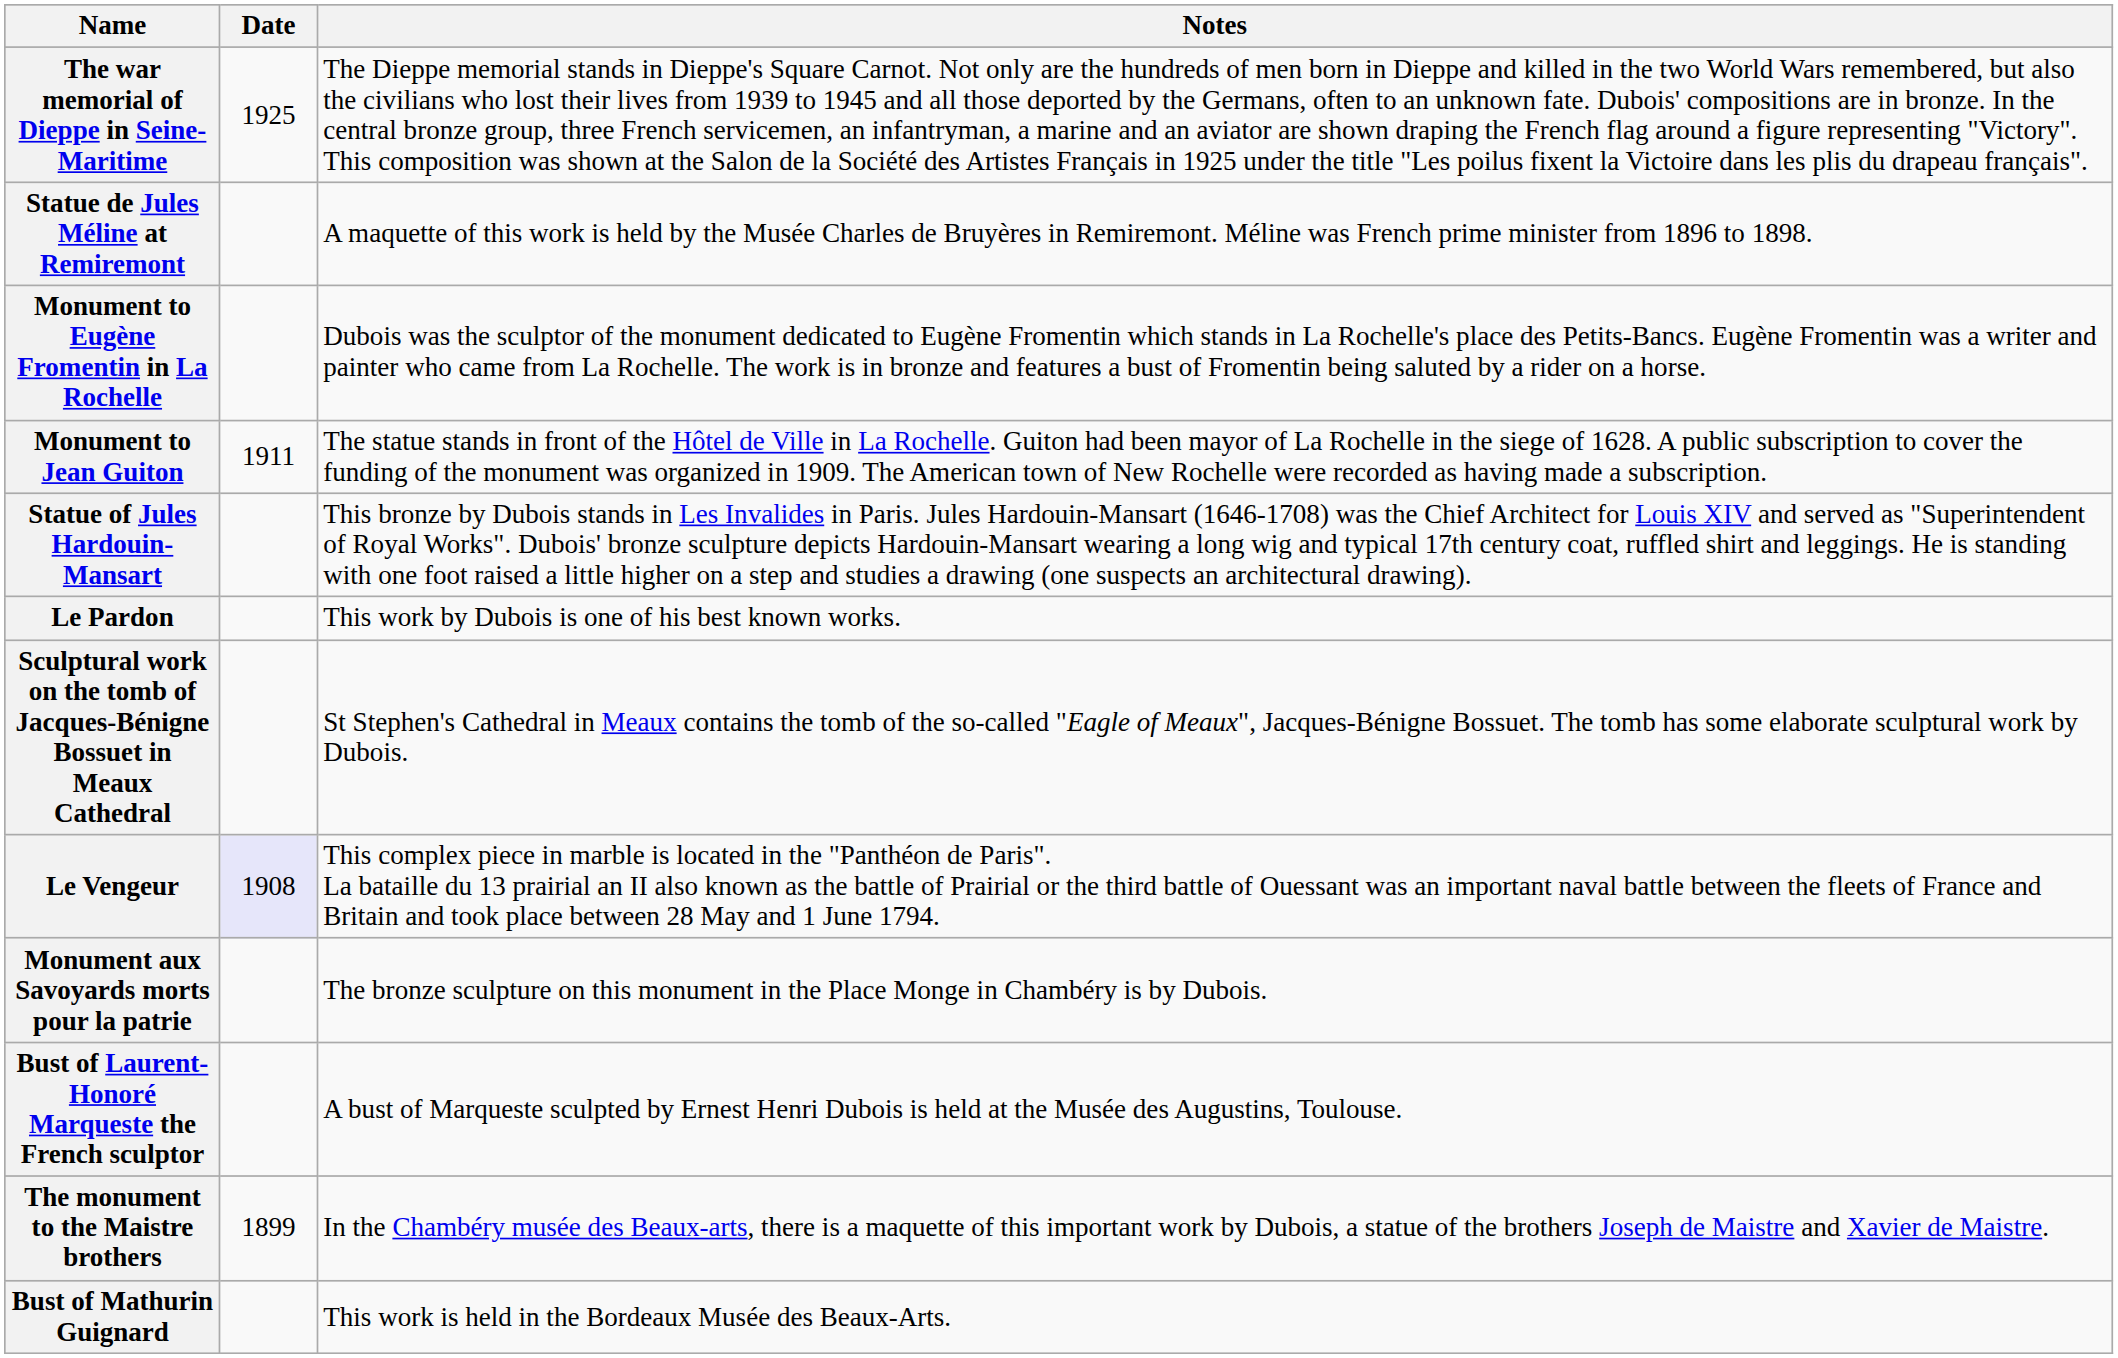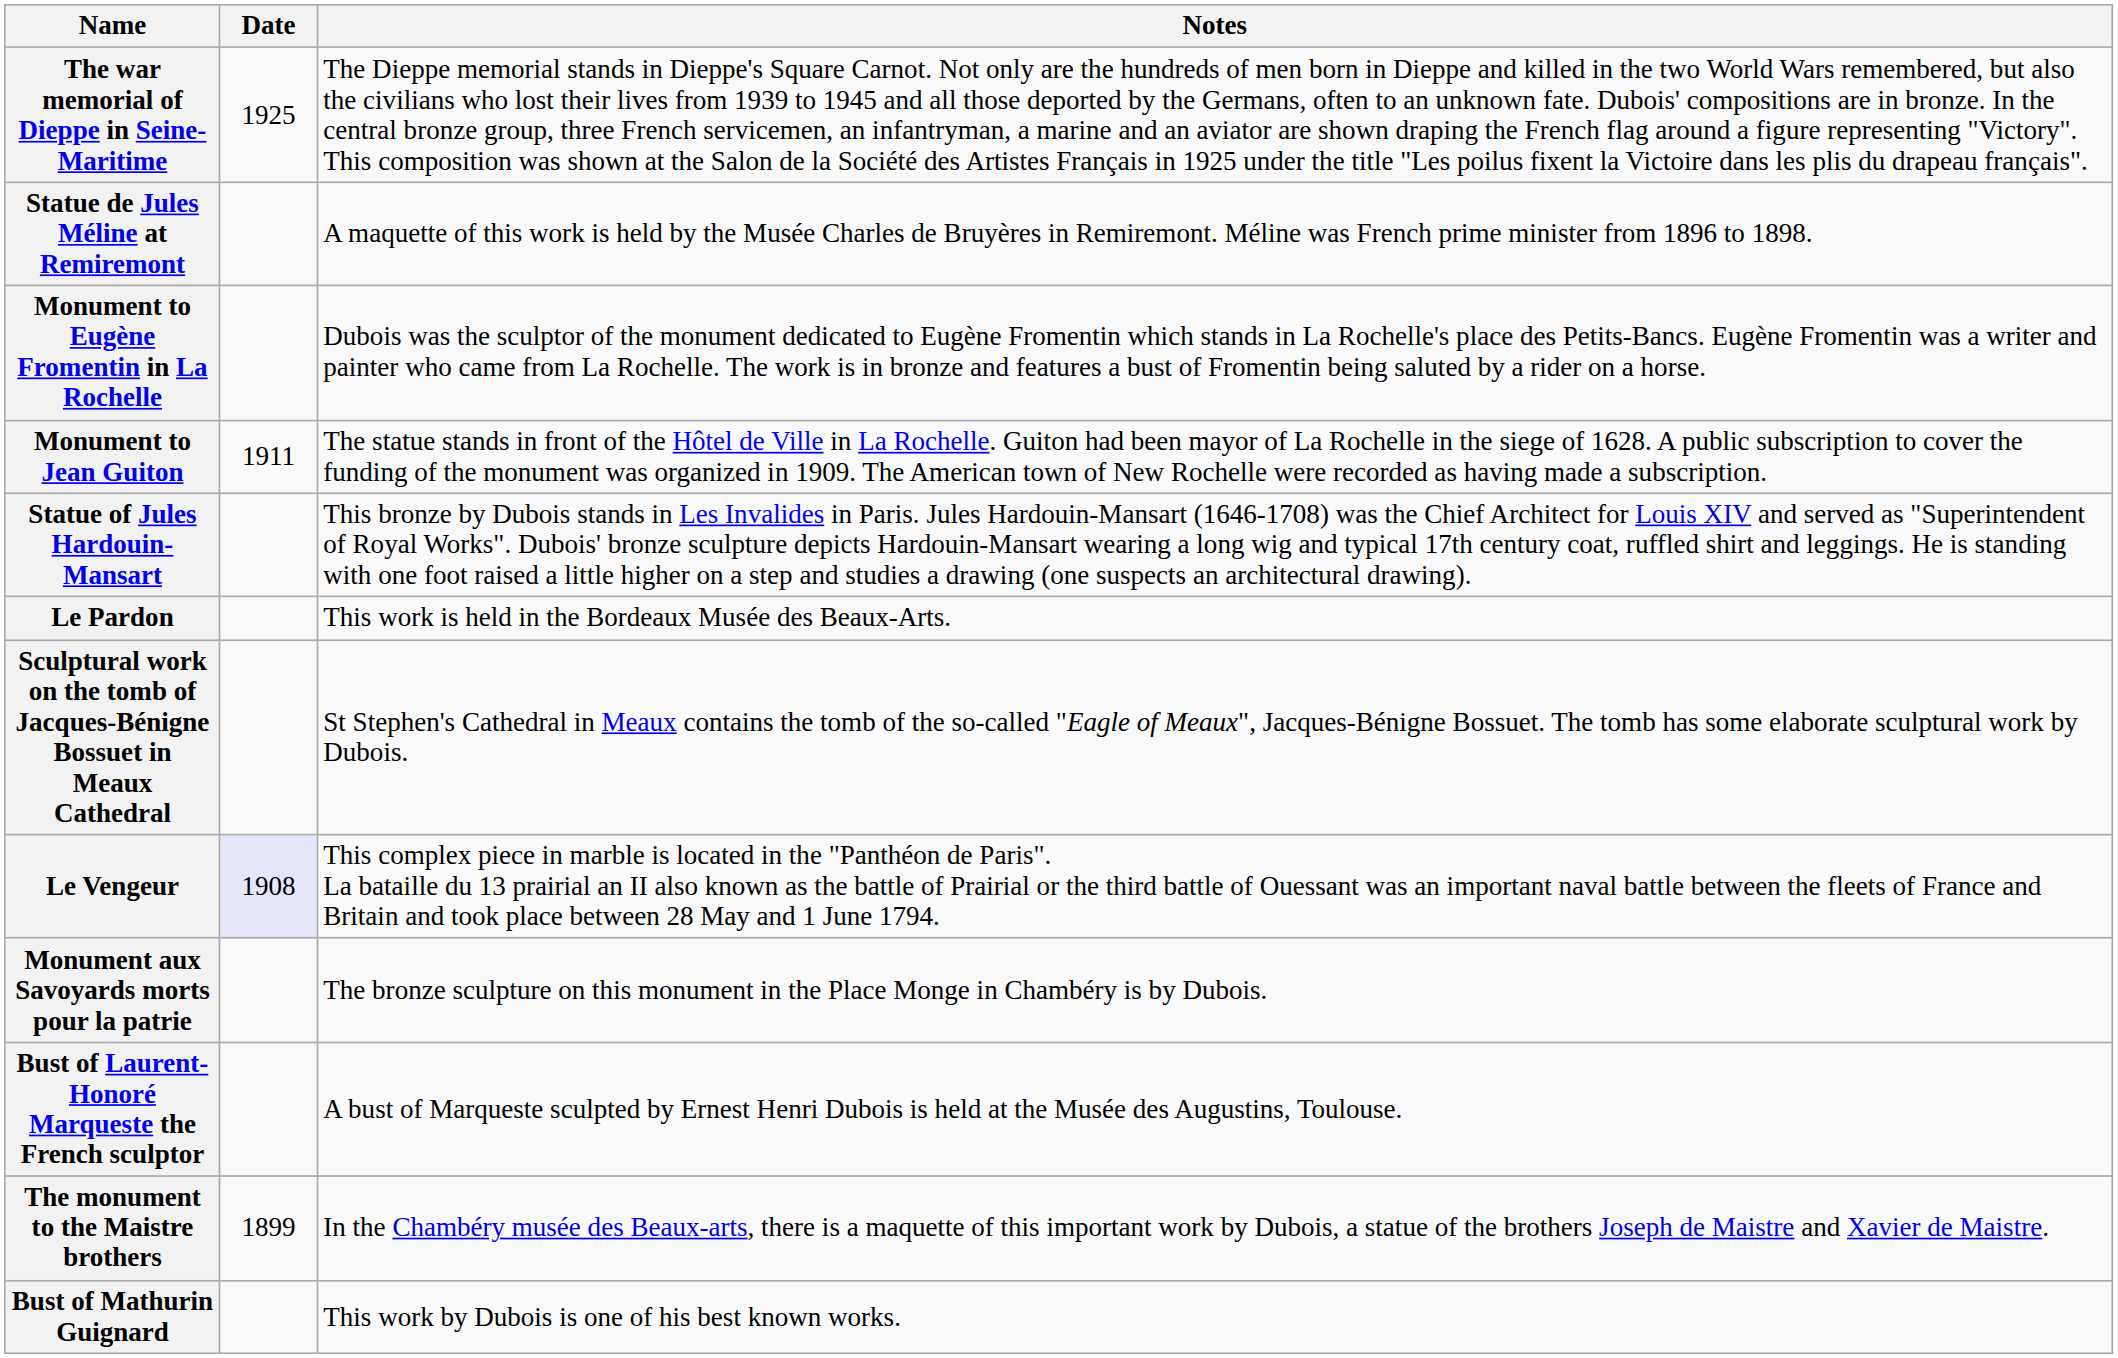Le Pardon | Notes: This work by Dubois is one of his best known works. -> This work is held in the Bordeaux Musée des Beaux-Arts.
Bust of Mathurin Guignard | Notes: This work is held in the Bordeaux Musée des Beaux-Arts. -> This work by Dubois is one of his best known works.
